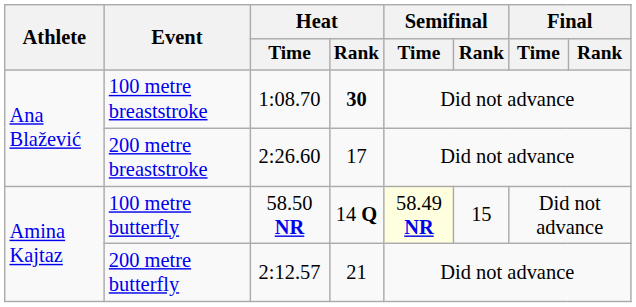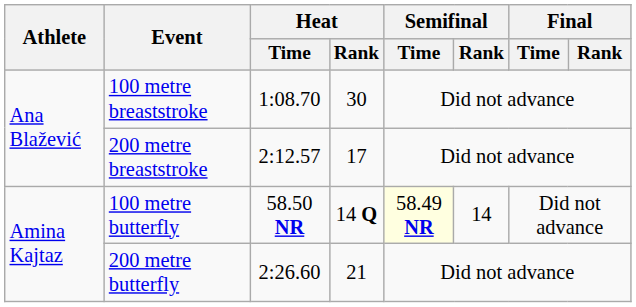100 metre breaststroke | Heat / Rank: bold -> normal
200 metre breaststroke | Heat / Time: 2:26.60 -> 2:12.57
100 metre butterfly | Semifinal / Rank: 15 -> 14
200 metre butterfly | Heat / Time: 2:12.57 -> 2:26.60
